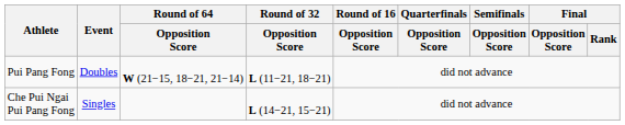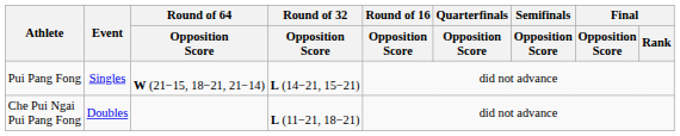Pui Pang Fong | Event: Doubles -> Singles
Pui Pang Fong | Round of 32 / Opposition Score: L (11−21, 18−21) -> L (14−21, 15−21)
Che Pui Ngai Pui Pang Fong | Event: Singles -> Doubles
Che Pui Ngai Pui Pang Fong | Round of 32 / Opposition Score: L (14−21, 15−21) -> L (11−21, 18−21)
